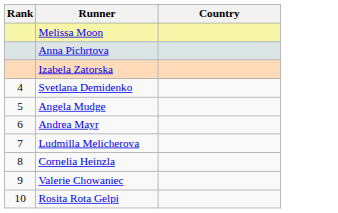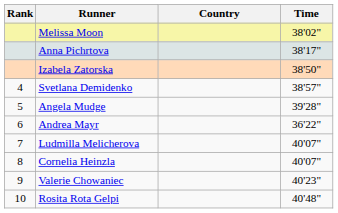+ column: Time | 38'02" | 38'17" | 38'50" | 38'57" | 39'28" | 36'22" | 40'07" | 40'07" | 40'23" | 40'48"
